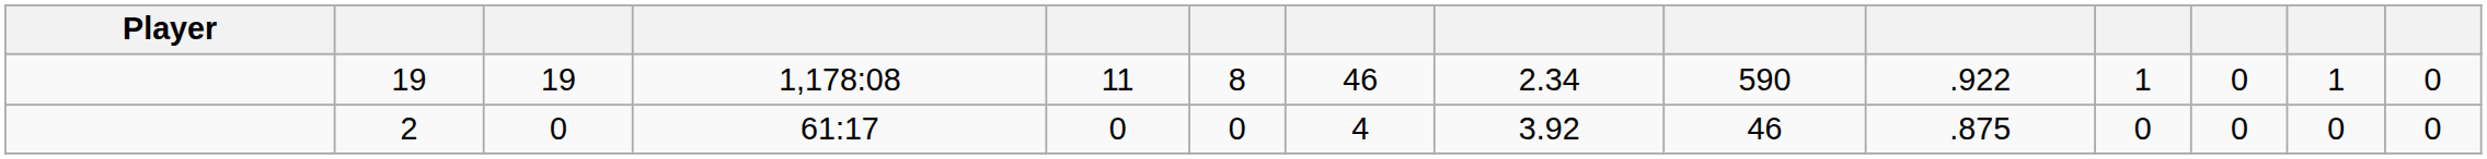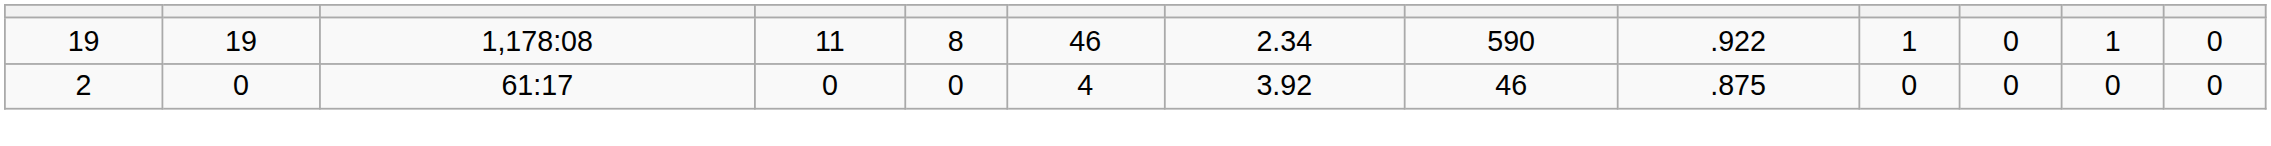- column: Player
